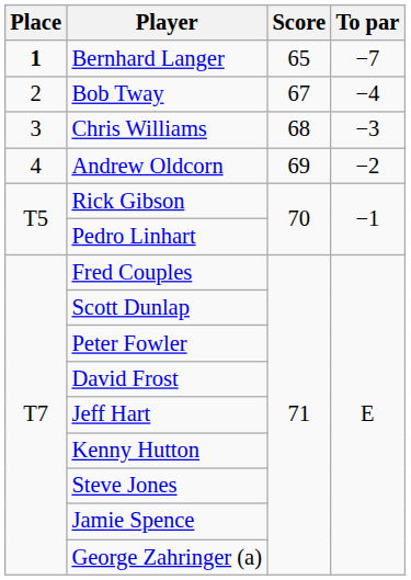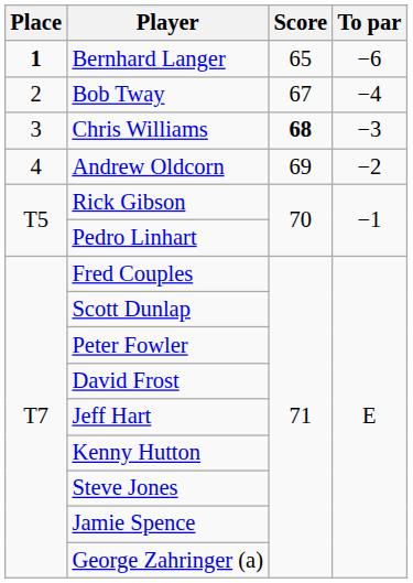Bernhard Langer | To par: −7 -> −6
Chris Williams | Score: normal -> bold
